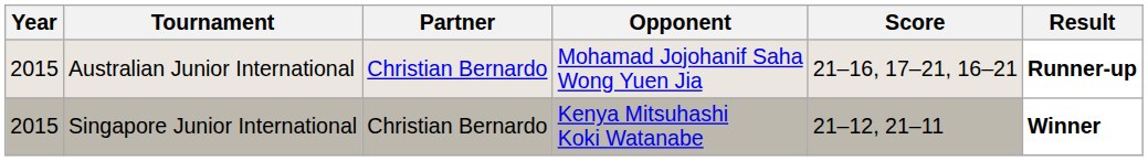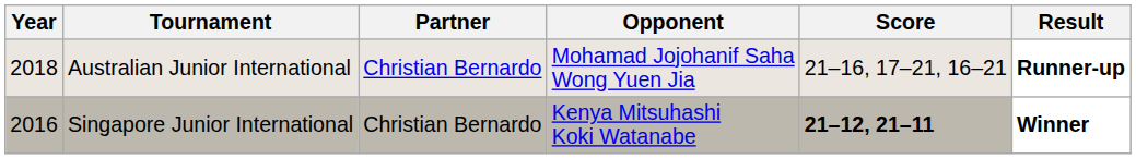Australian Junior International | Year: 2015 -> 2018
Singapore Junior International | Year: 2015 -> 2016
Singapore Junior International | Score: normal -> bold
